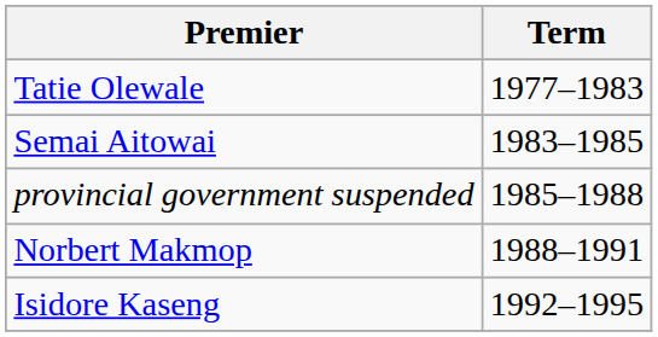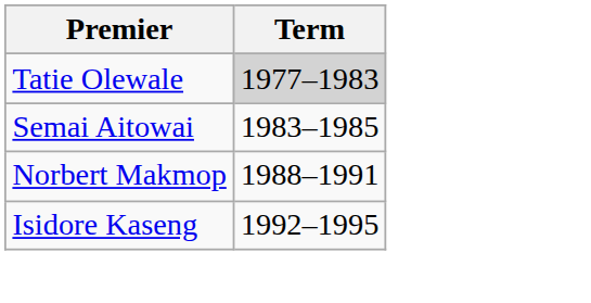Tatie Olewale | Term: no background -> lightgrey background
- row: provincial government suspended | 1985–1988
